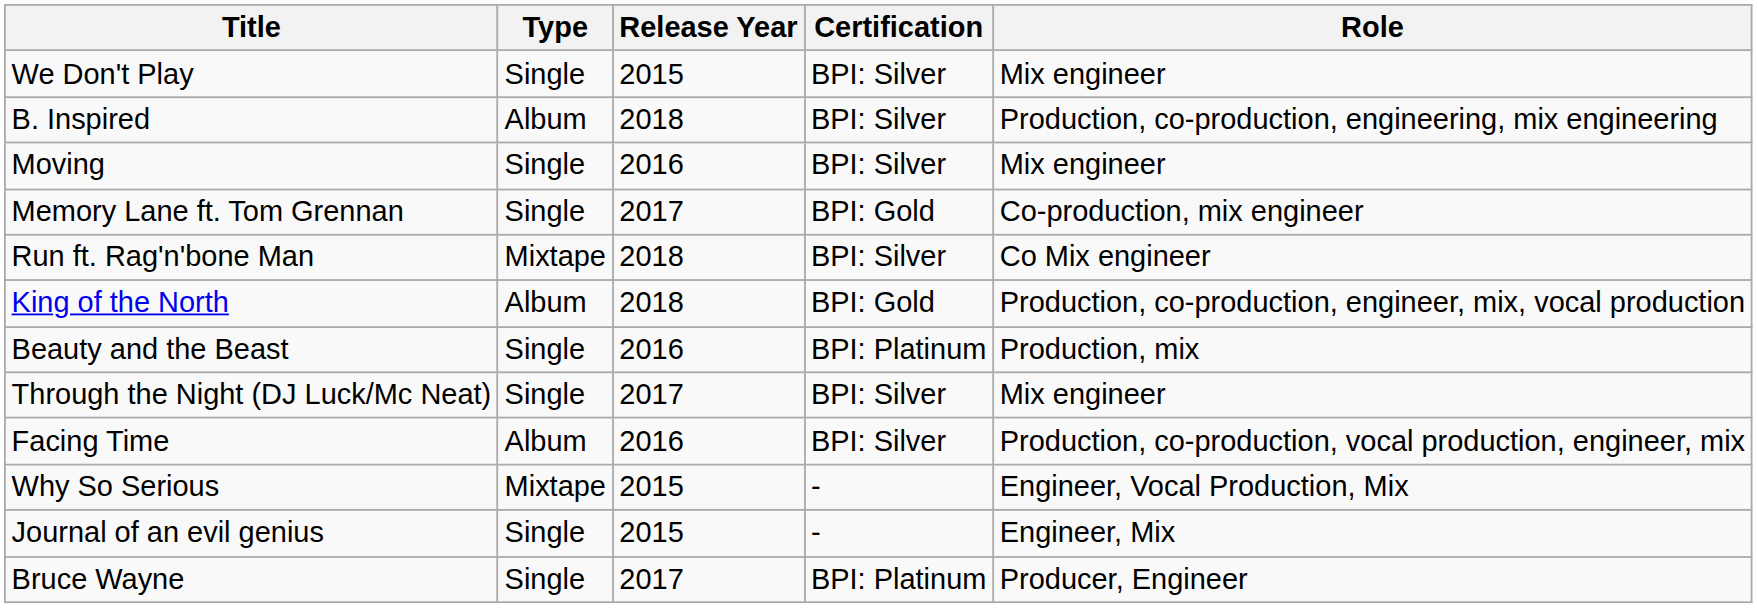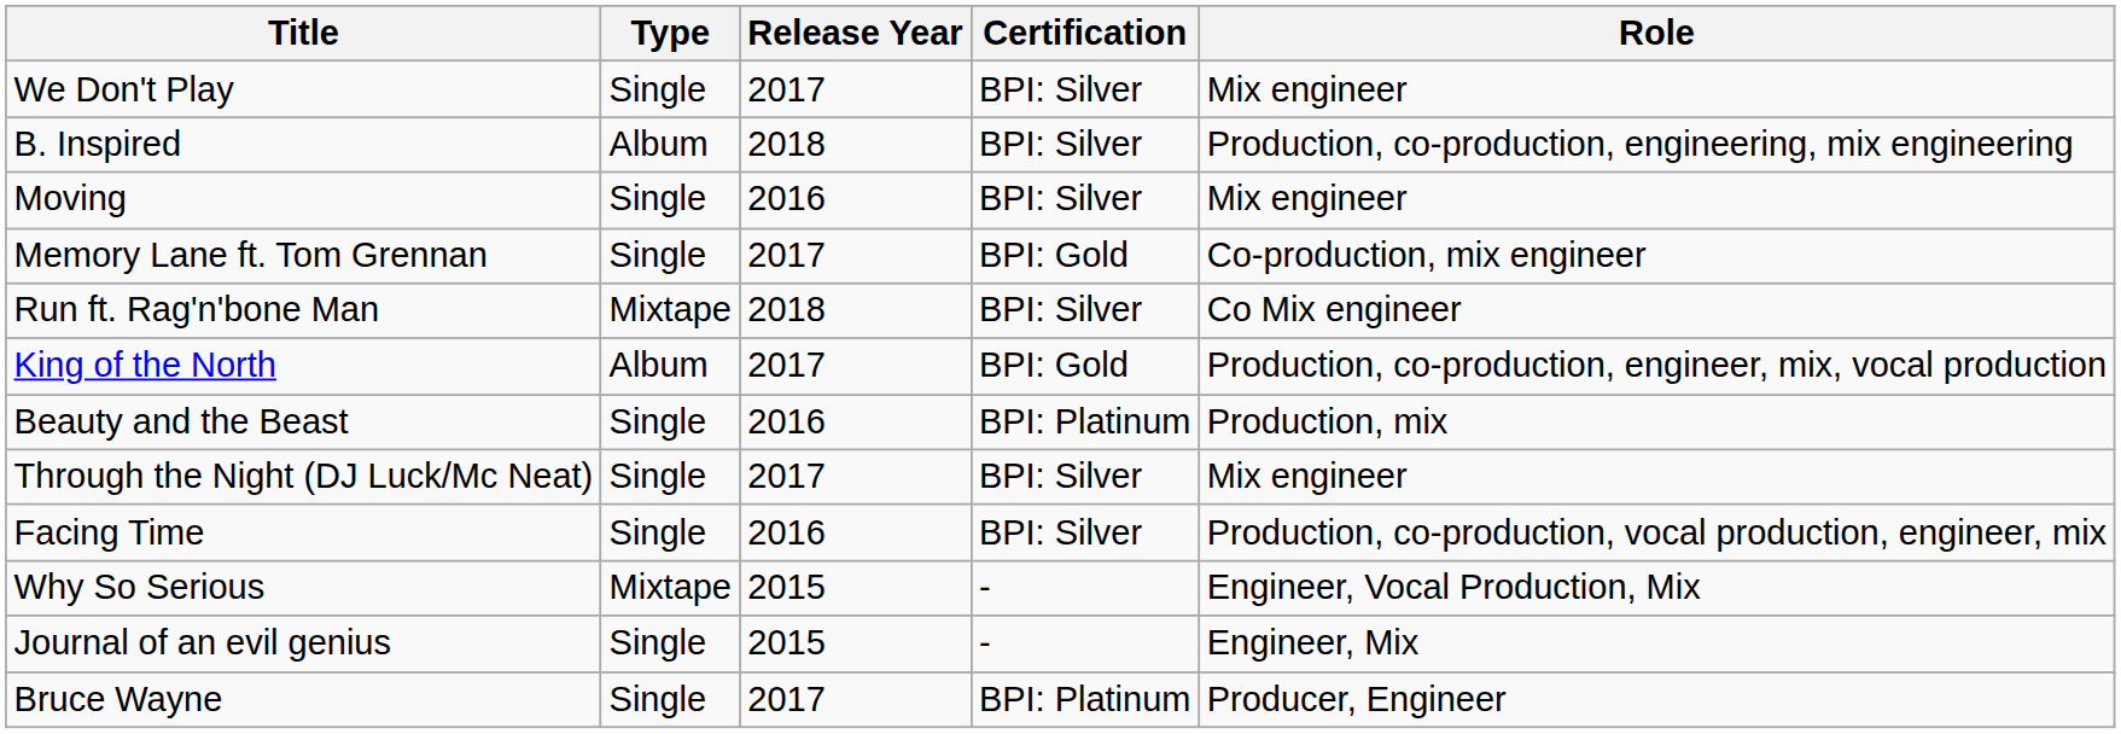We Don't Play | Release Year: 2015 -> 2017
King of the North | Release Year: 2018 -> 2017
Facing Time | Type: Album -> Single
